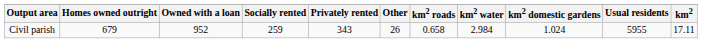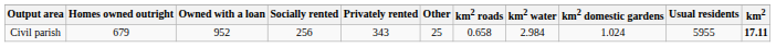Civil parish | Socially rented: 259 -> 256
Civil parish | Other: 26 -> 25
Civil parish | km2: normal -> bold
